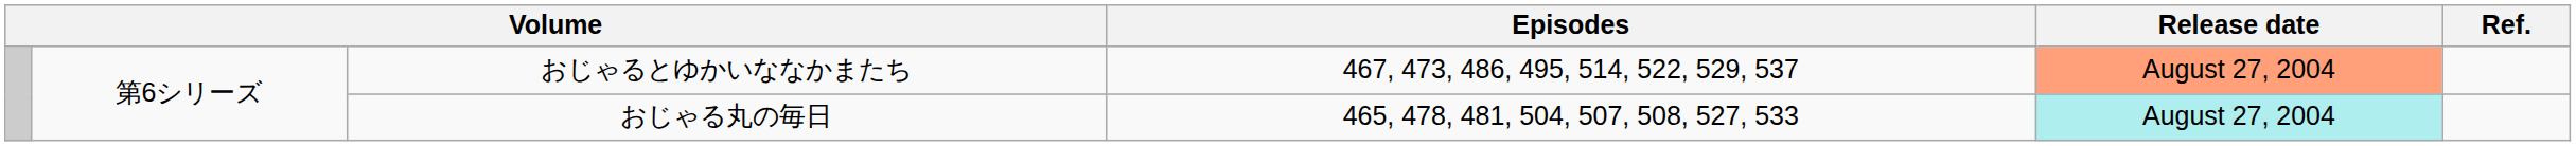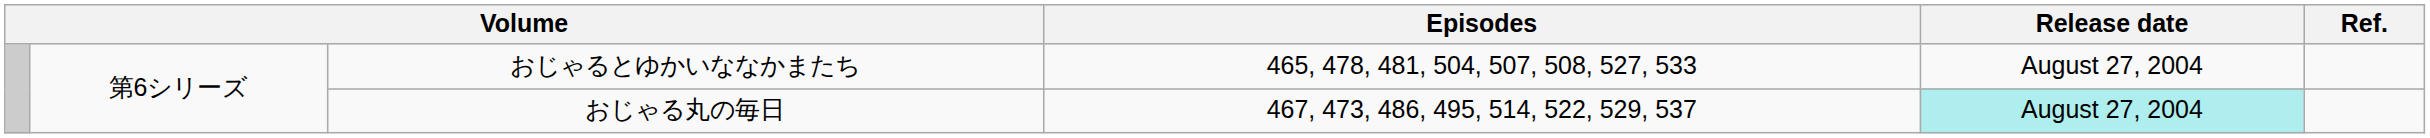おじゃるとゆかいななかまたち | Episodes: 467, 473, 486, 495, 514, 522, 529, 537 -> 465, 478, 481, 504, 507, 508, 527, 533
おじゃるとゆかいななかまたち | Release date: lightsalmon background -> no background
おじゃる丸の毎日 | Episodes: 465, 478, 481, 504, 507, 508, 527, 533 -> 467, 473, 486, 495, 514, 522, 529, 537
